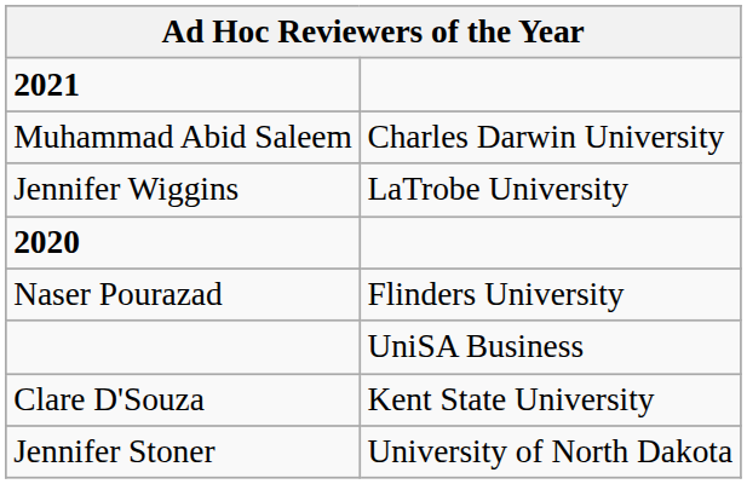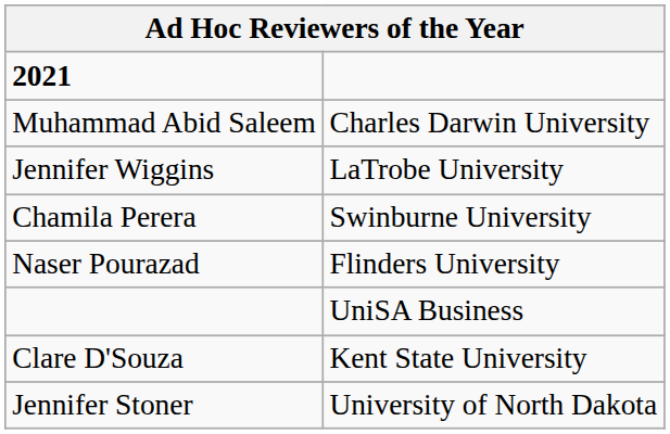- row: 2020
+ row: Chamila Perera | Swinburne University
